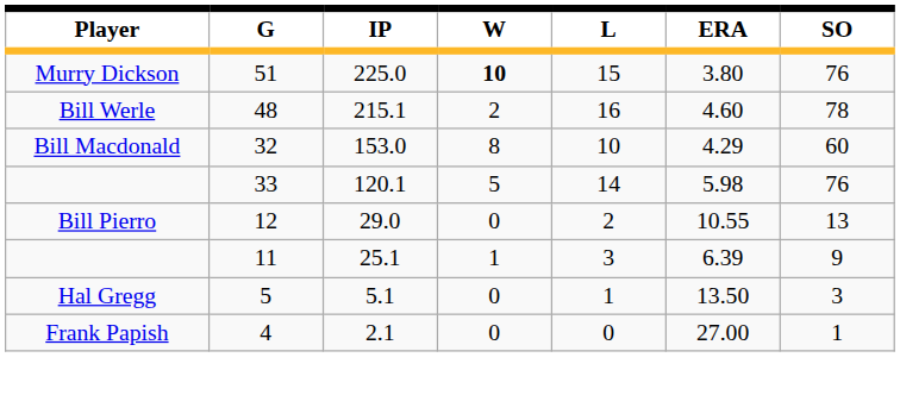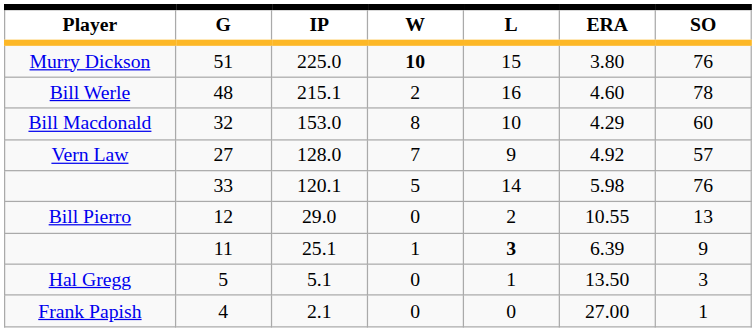+ row: Vern Law | 27 | 128.0 | 7 | 9 | 4.92 | 57
11 | L: normal -> bold
